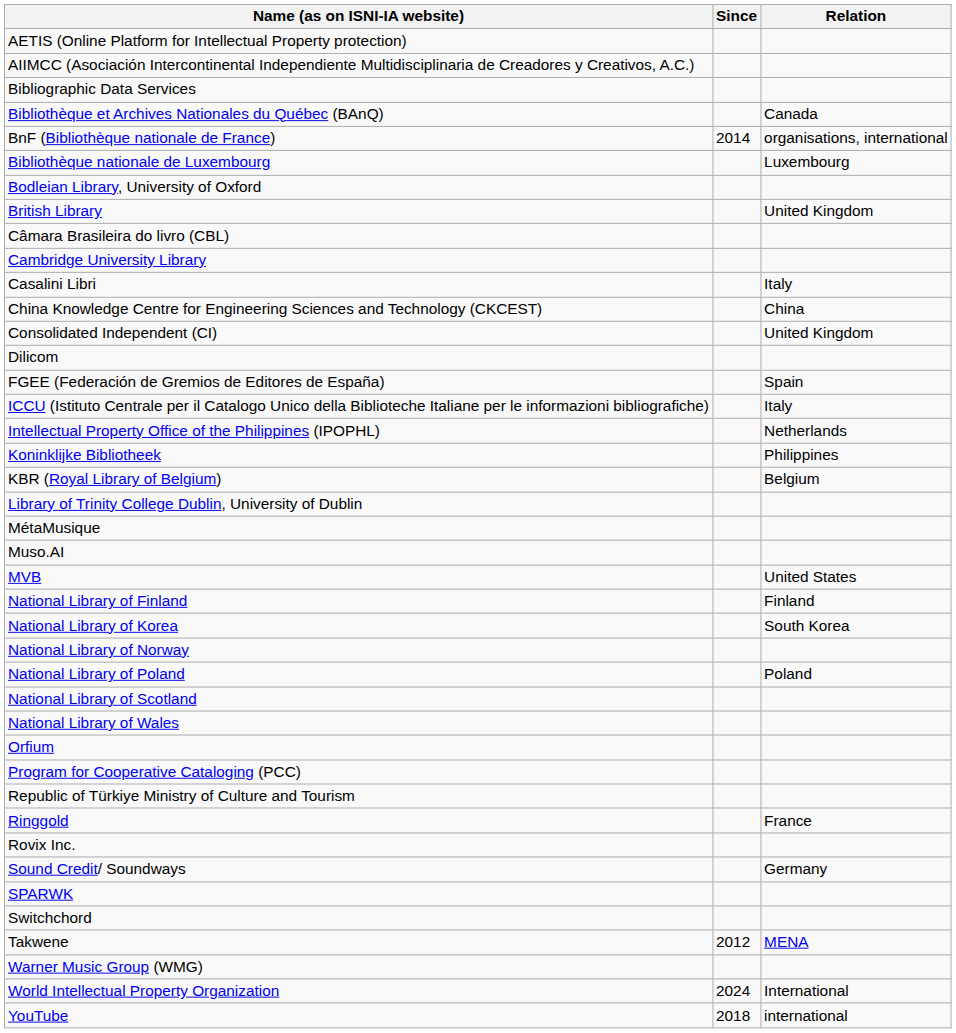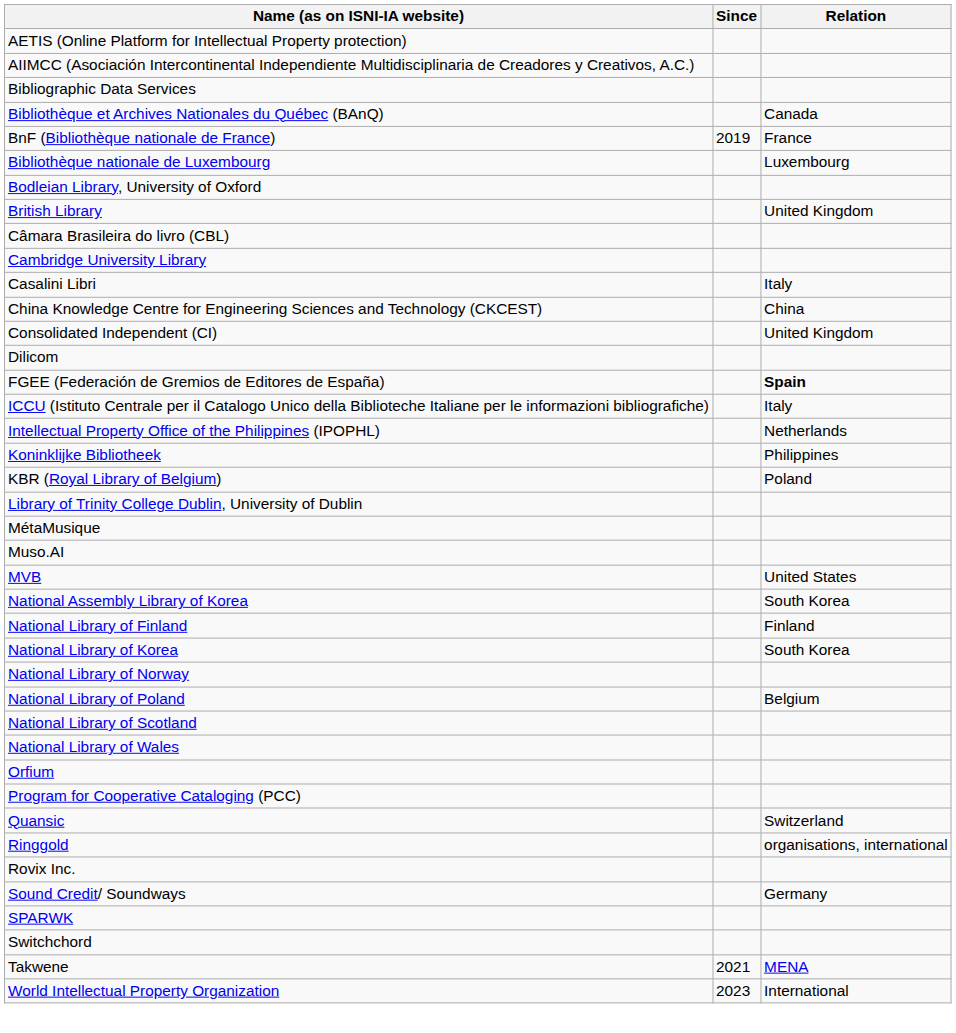BnF (Bibliothèque nationale de France) | Since: 2014 -> 2019
BnF (Bibliothèque nationale de France) | Relation: organisations, international -> France
FGEE (Federación de Gremios de Editores de España) | Relation: normal -> bold
KBR (Royal Library of Belgium) | Relation: Belgium -> Poland
+ row: National Assembly Library of Korea | South Korea
National Library of Poland | Relation: Poland -> Belgium
+ row: Quansic | Switzerland
- row: Republic of Türkiye Ministry of Culture and Tourism
Ringgold | Relation: France -> organisations, international
Takwene | Since: 2012 -> 2021
- row: Warner Music Group (WMG)
World Intellectual Property Organization | Since: 2024 -> 2023
- row: YouTube | 2018 | international
